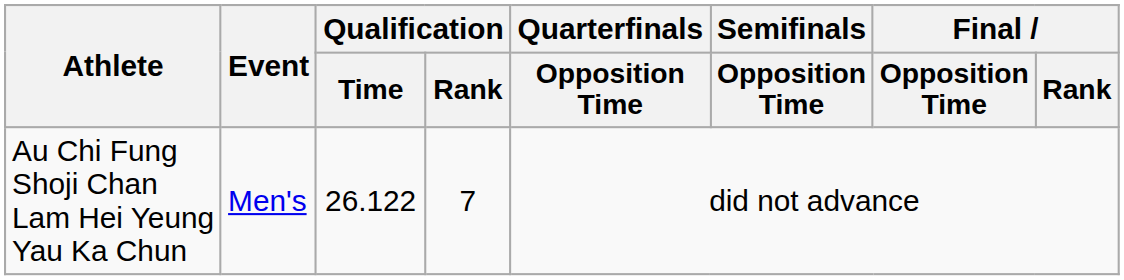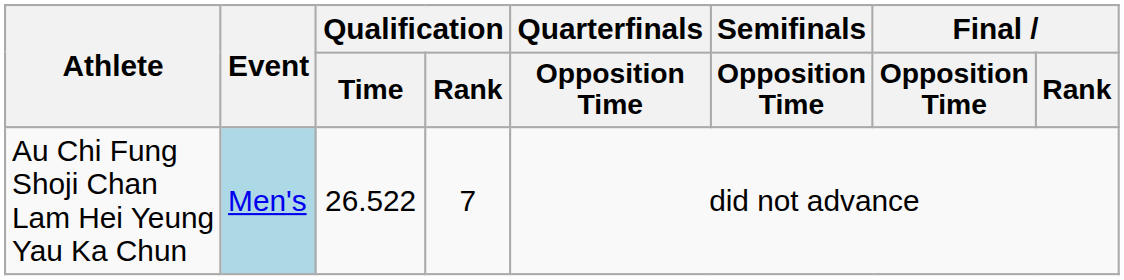Au Chi Fung Shoji Chan Lam Hei Yeung Yau Ka Chun | Event: no background -> lightblue background
Au Chi Fung Shoji Chan Lam Hei Yeung Yau Ka Chun | Qualification / Time: 26.122 -> 26.522
